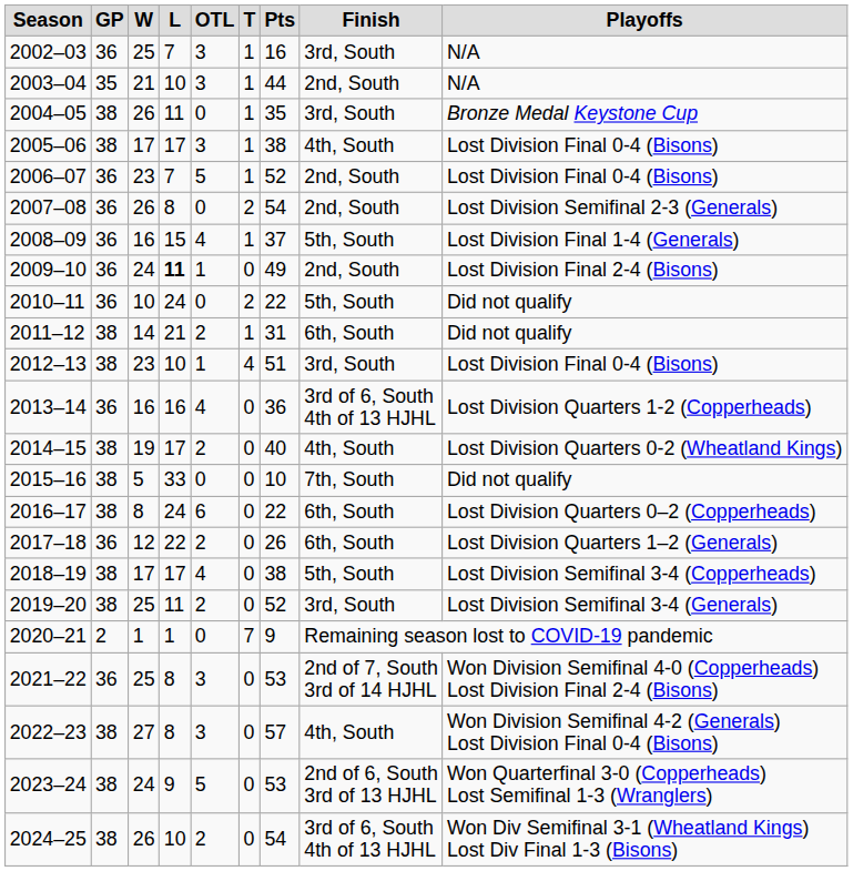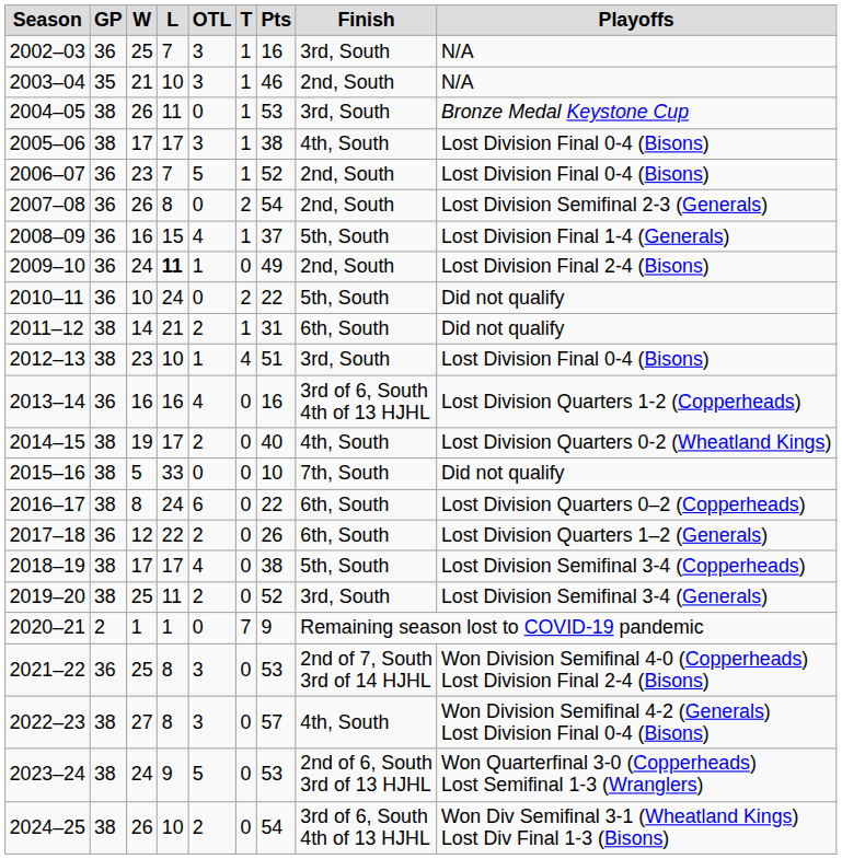2003–04 | column 7: 44 -> 46
2004–05 | column 7: 35 -> 53
2013–14 | column 7: 36 -> 16
